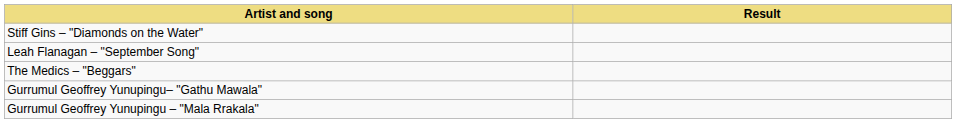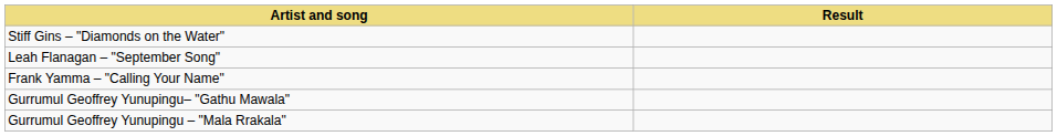- row: The Medics – "Beggars"
+ row: Frank Yamma – "Calling Your Name"
